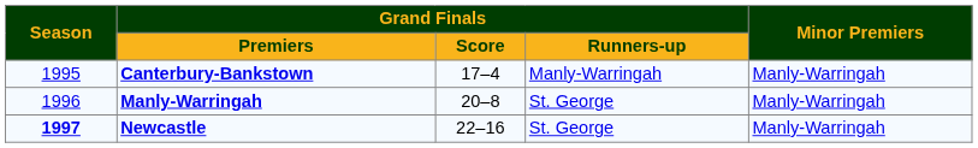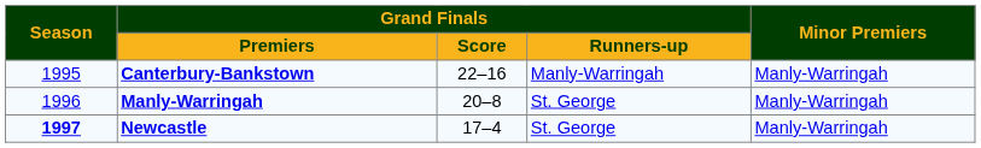Canterbury-Bankstown | Grand Finals / Score: 17–4 -> 22–16
Newcastle | Grand Finals / Score: 22–16 -> 17–4
